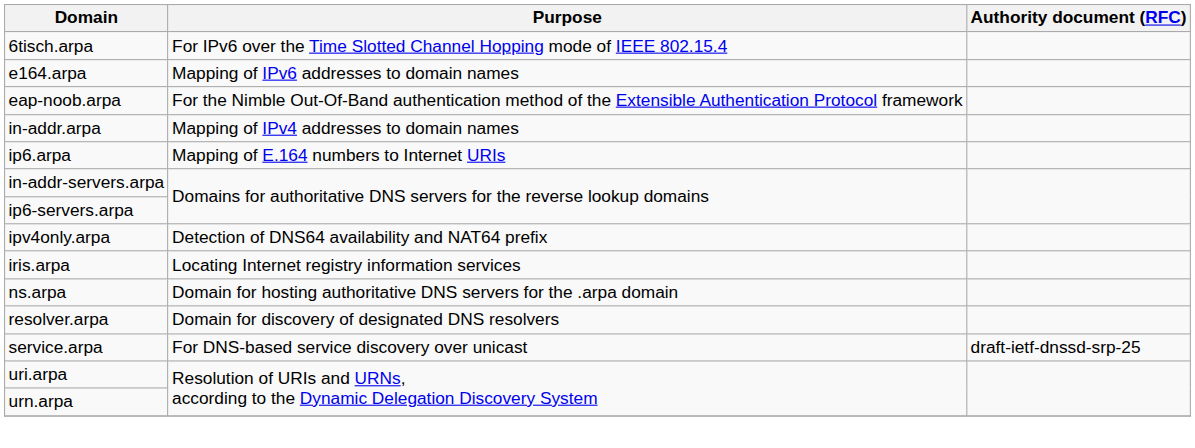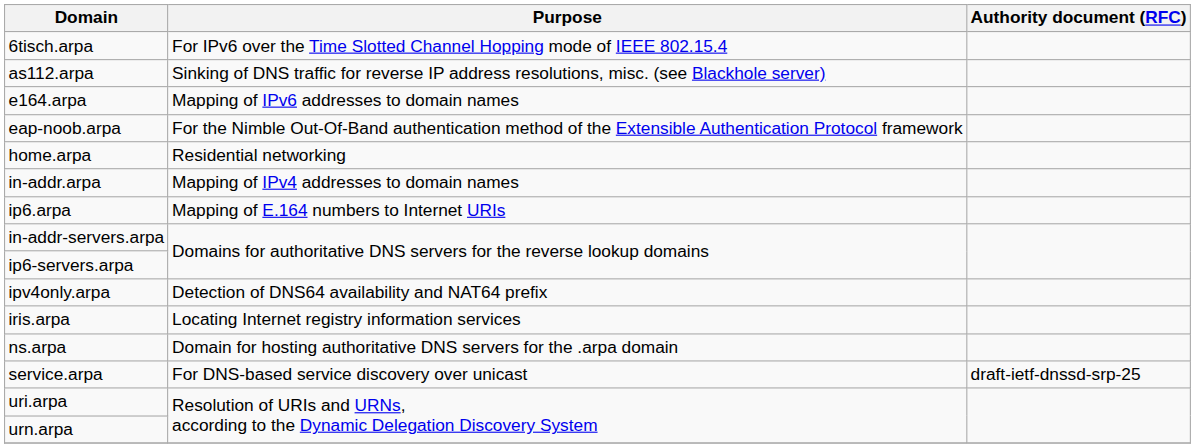+ row: as112.arpa | Sinking of DNS traffic for reverse IP address resolutions, misc. (see Blackhole server)
+ row: home.arpa | Residential networking
- row: resolver.arpa | Domain for discovery of designated DNS resolvers
